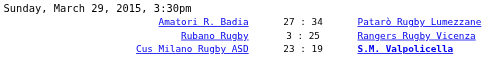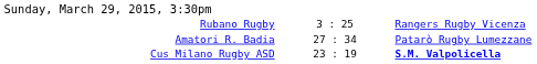rows swapped: Amatori R. Badia <-> Rubano Rugby
